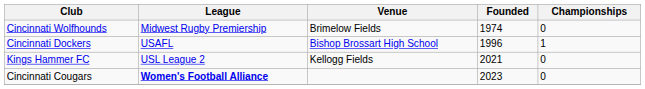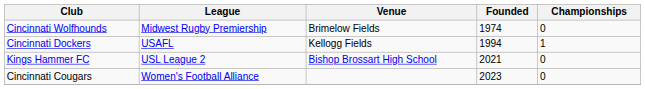Cincinnati Dockers | Venue: Bishop Brossart High School -> Kellogg Fields
Cincinnati Dockers | Founded: 1996 -> 1994
Kings Hammer FC | Venue: Kellogg Fields -> Bishop Brossart High School
Cincinnati Cougars | League: bold -> normal
